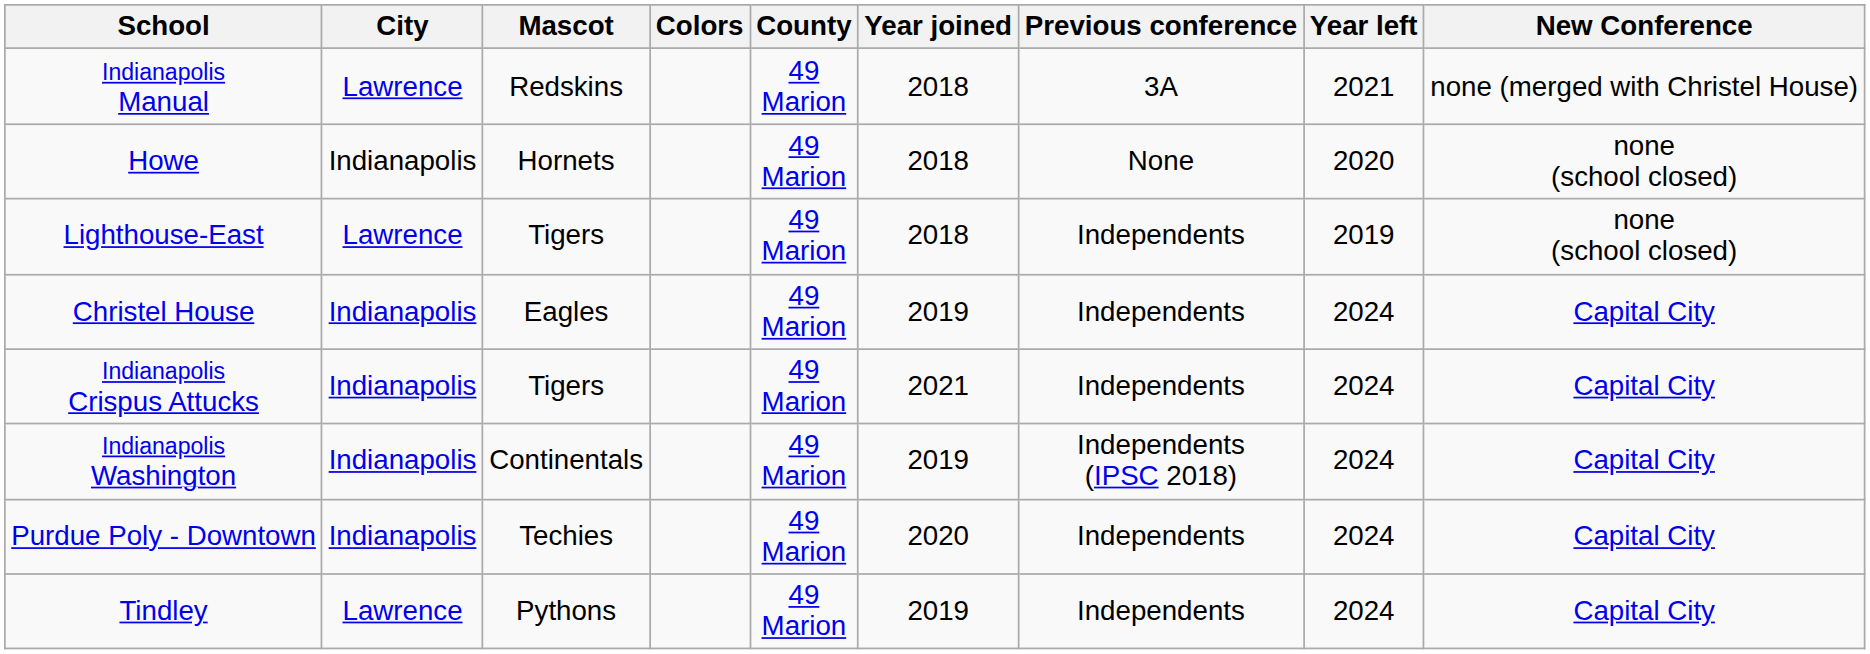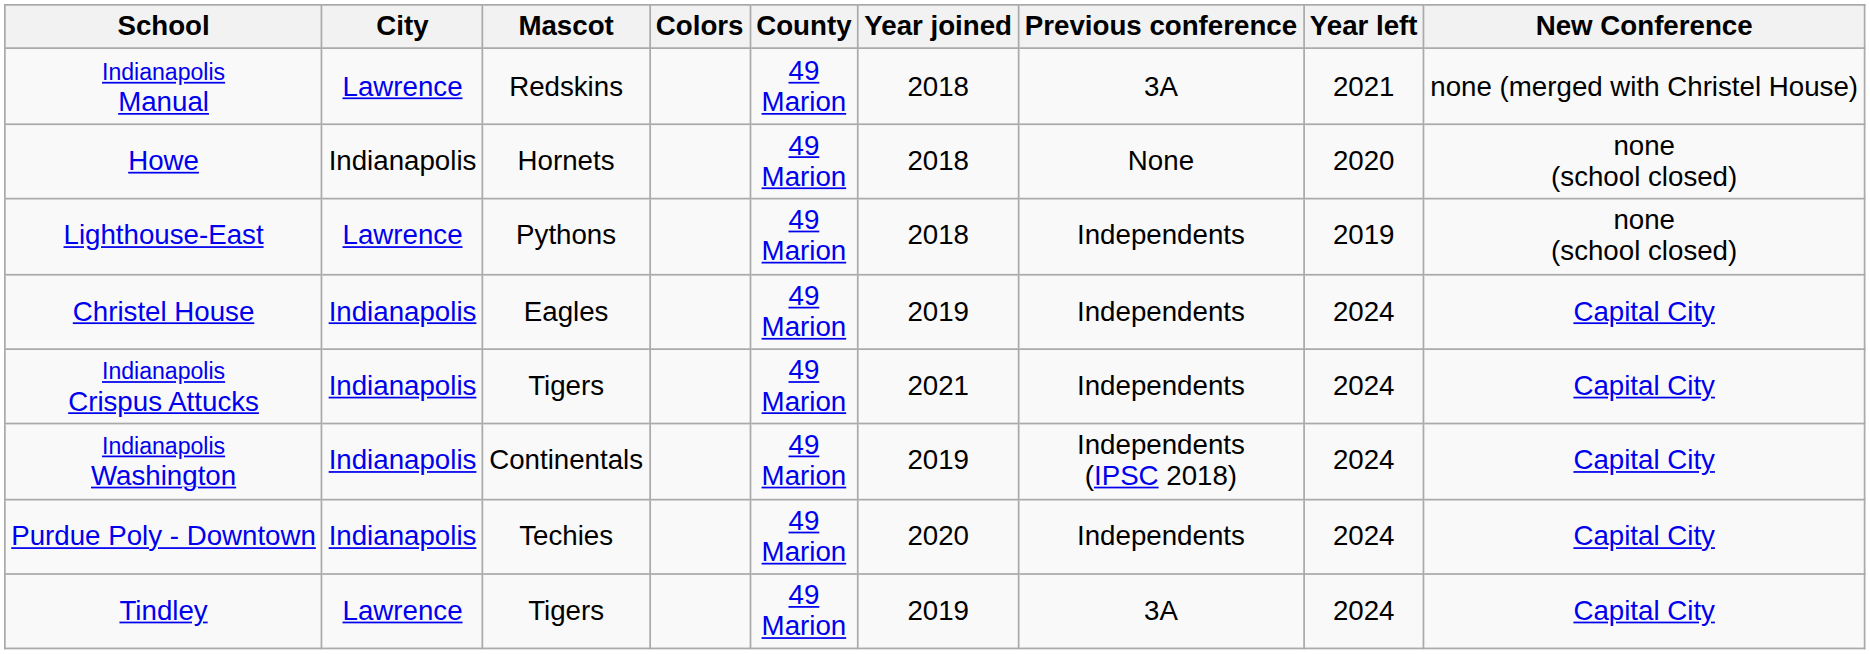Lighthouse-East | Mascot: Tigers -> Pythons
Tindley | Mascot: Pythons -> Tigers
Tindley | Previous conference: Independents -> 3A
